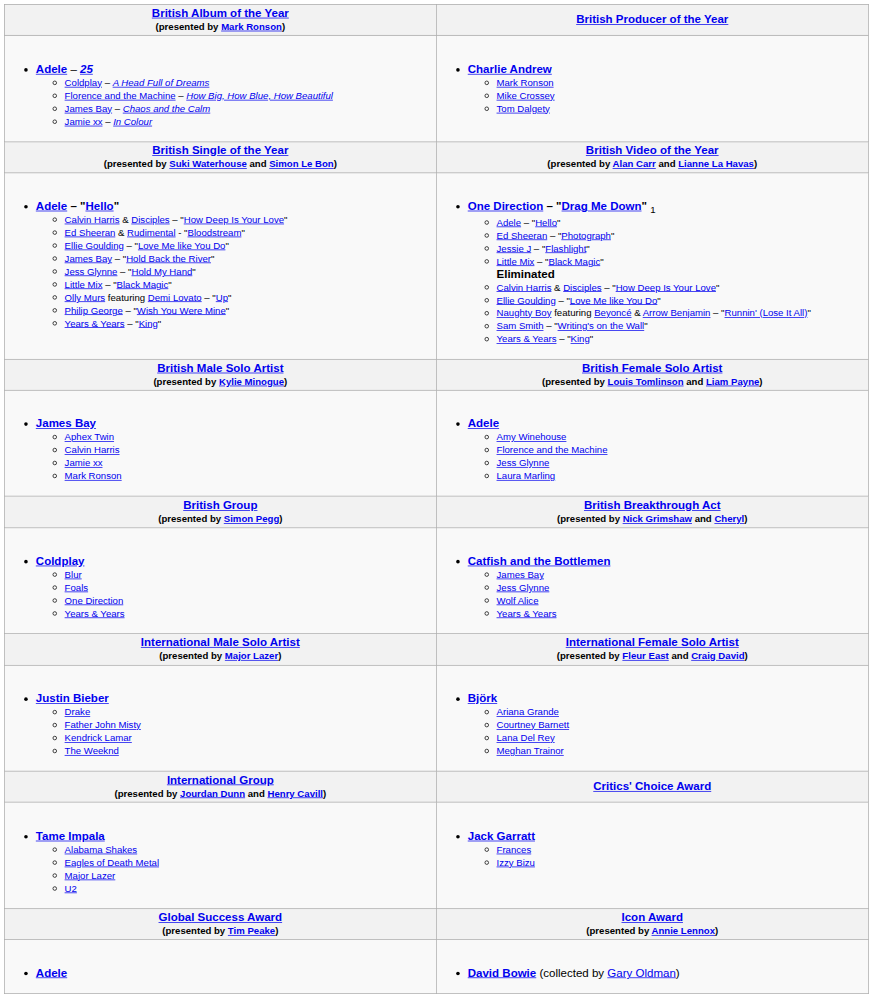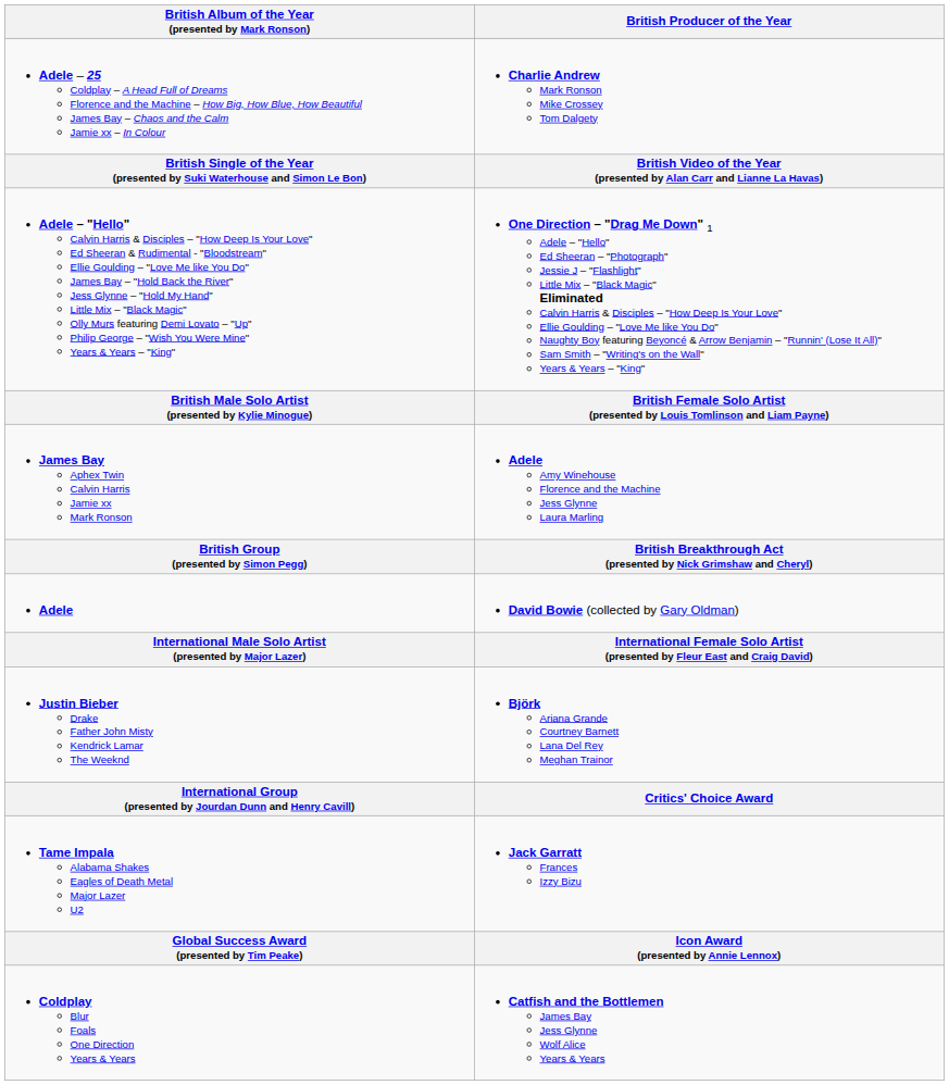rows swapped: Coldplay Blur Foals One Direction Years & Years <-> Adele
